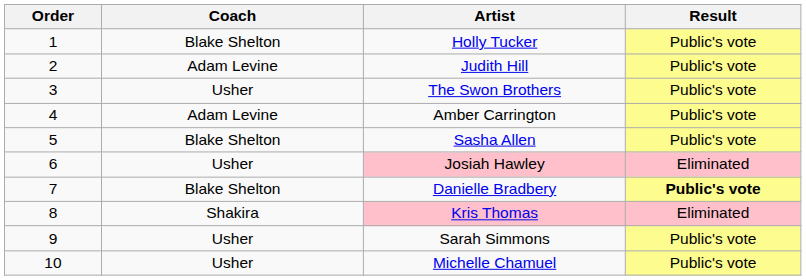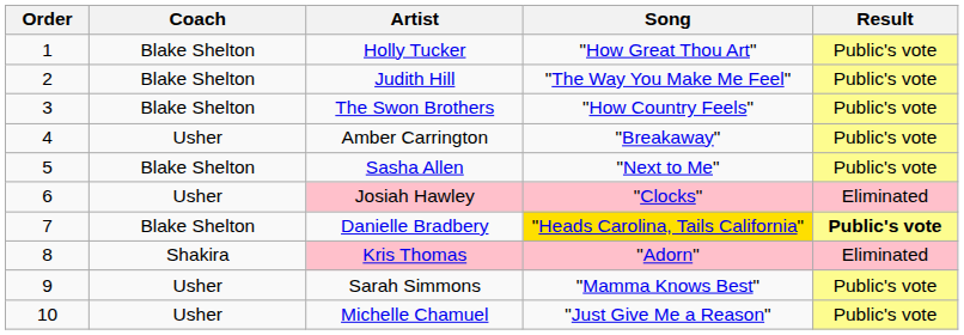+ column: Song | "How Great Thou Art" | "The Way You Make Me Feel" | "How Country Feels" | "Breakaway" | "Next to Me" | "Clocks" | "Heads Carolina, Tails California" | "Adorn" | "Mamma Knows Best" | "Just Give Me a Reason"
Judith Hill | Coach: Adam Levine -> Blake Shelton
The Swon Brothers | Coach: Usher -> Blake Shelton
Amber Carrington | Coach: Adam Levine -> Usher
